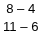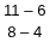rows swapped: 11 – 6 <-> 8 – 4
